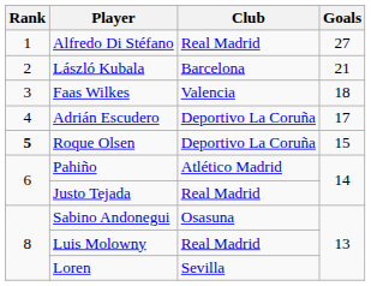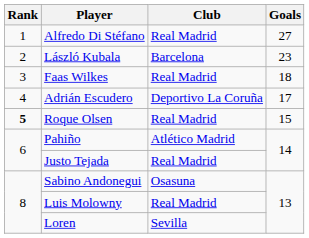László Kubala | Goals: 21 -> 23
Faas Wilkes | Club: Valencia -> Real Madrid
Roque Olsen | Club: Deportivo La Coruña -> Real Madrid
